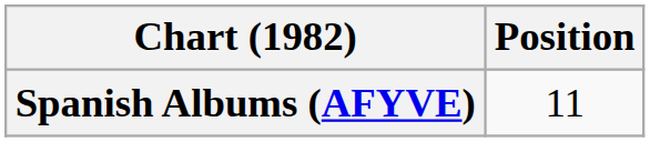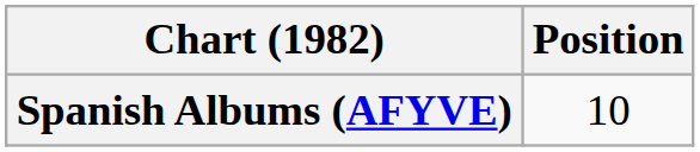Spanish Albums (AFYVE) | Position: 11 -> 10
